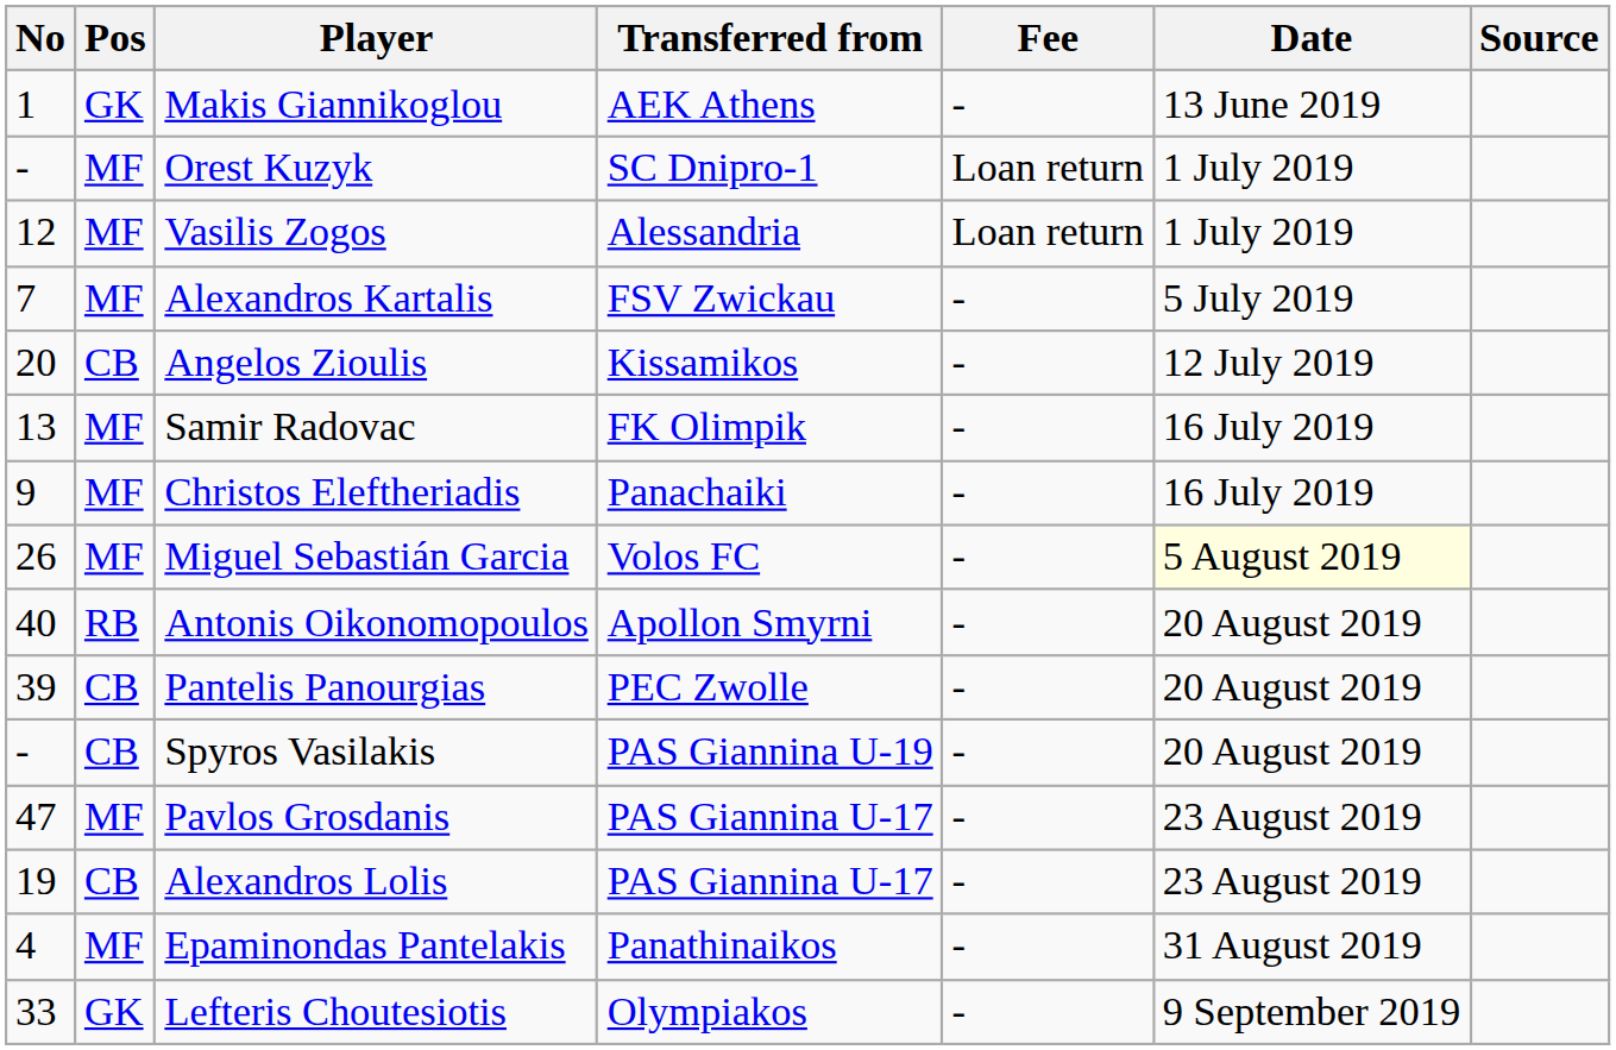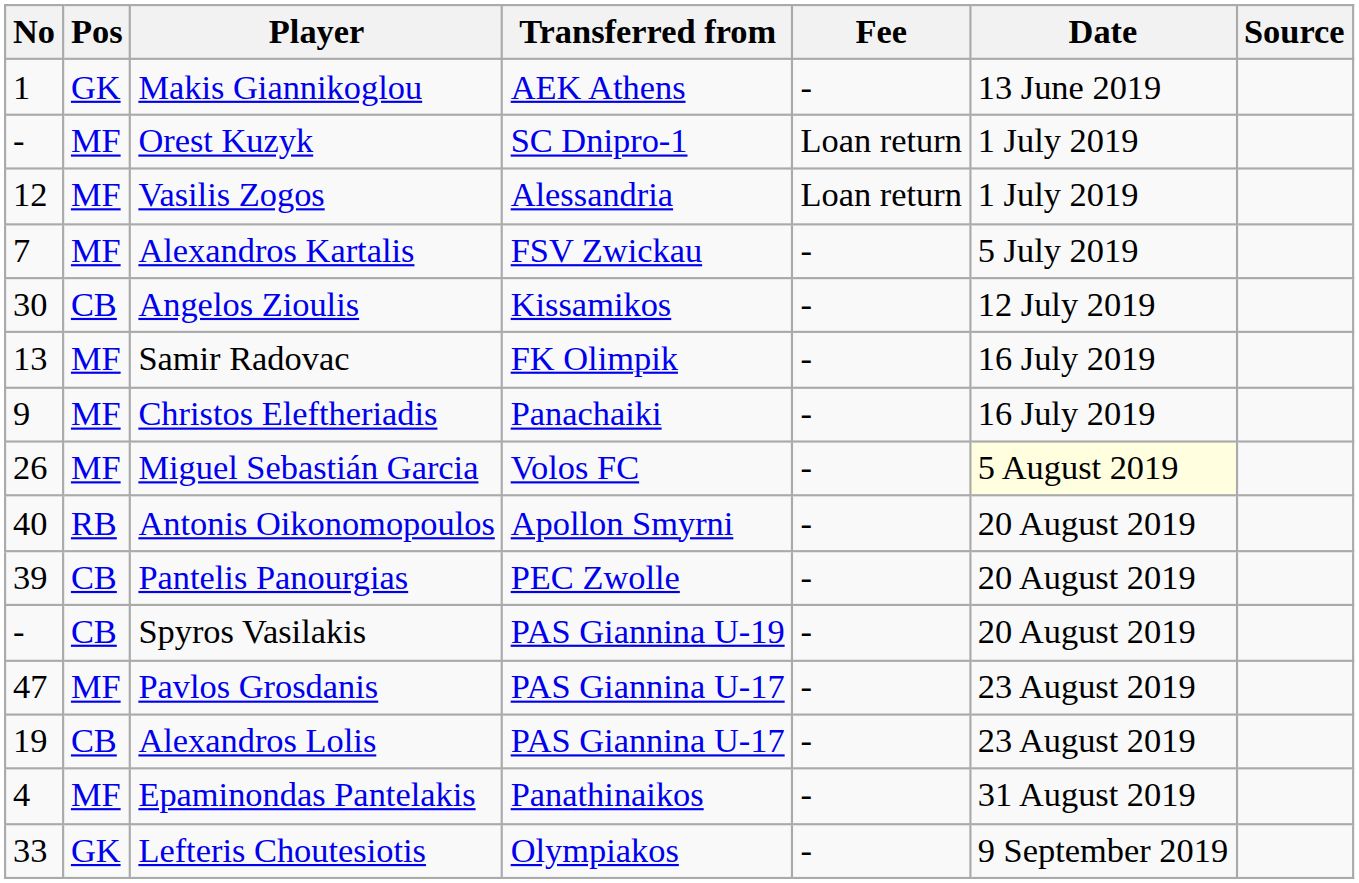Angelos Zioulis | No: 20 -> 30
